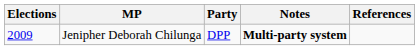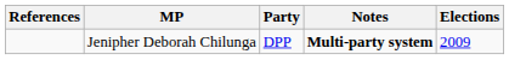columns swapped: Elections <-> References
